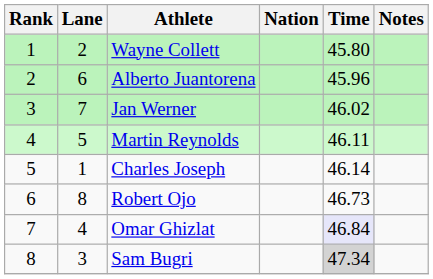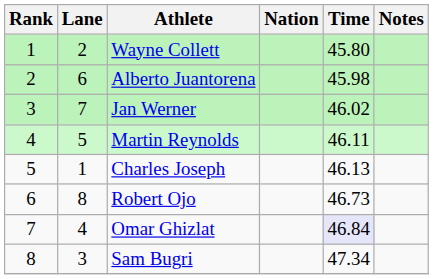Alberto Juantorena | Time: 45.96 -> 45.98
Charles Joseph | Time: 46.14 -> 46.13
Sam Bugri | Time: lightgrey background -> no background
